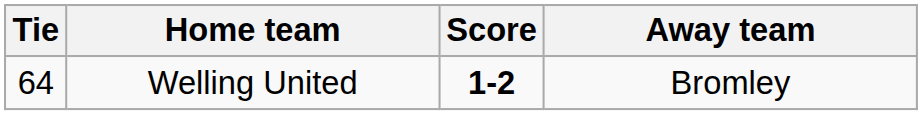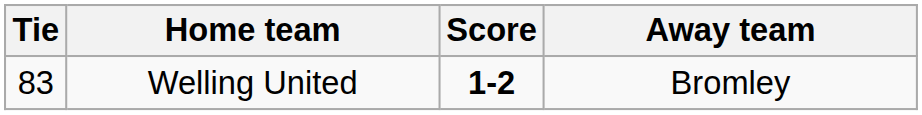Welling United | Tie: 64 -> 83
